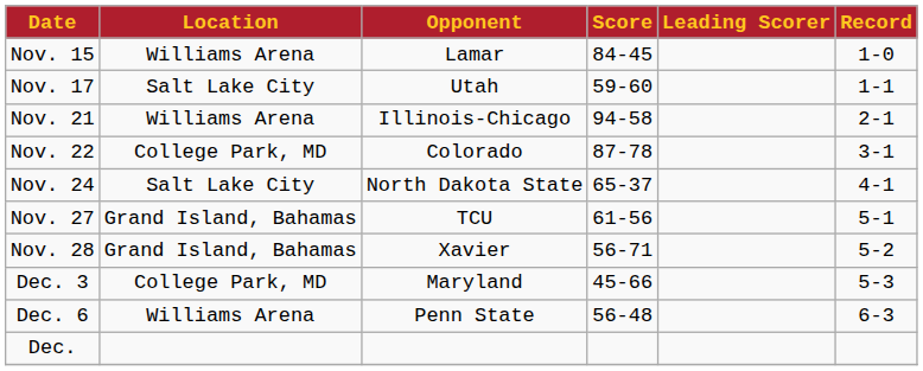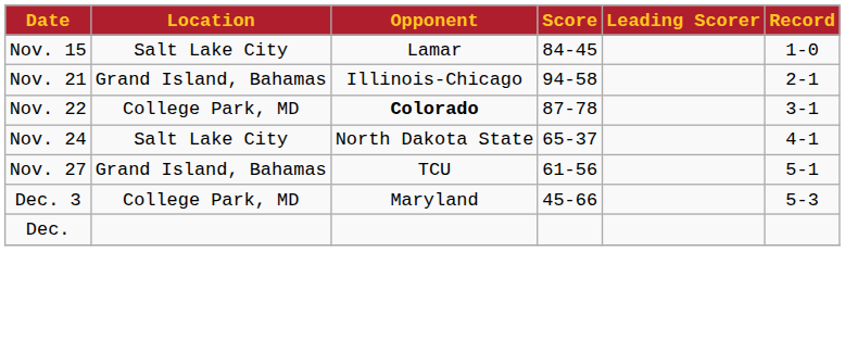Nov. 15 | Location: Williams Arena -> Salt Lake City
- row: Nov. 17 | Salt Lake City | Utah | 59-60 | 1-1
Nov. 21 | Location: Williams Arena -> Grand Island, Bahamas
Nov. 22 | Opponent: normal -> bold
- row: Nov. 28 | Grand Island, Bahamas | Xavier | 56-71 | 5-2
- row: Dec. 6 | Williams Arena | Penn State | 56-48 | 6-3
